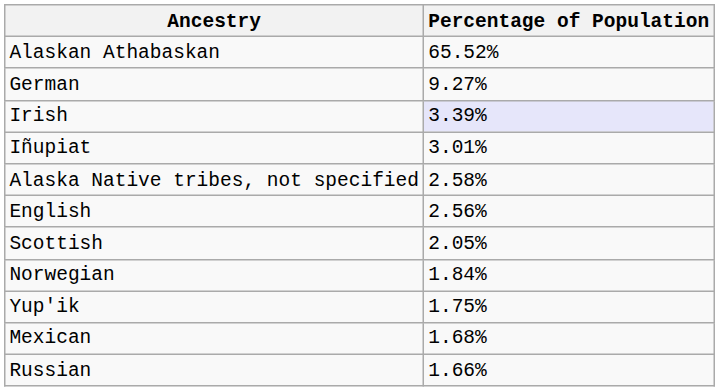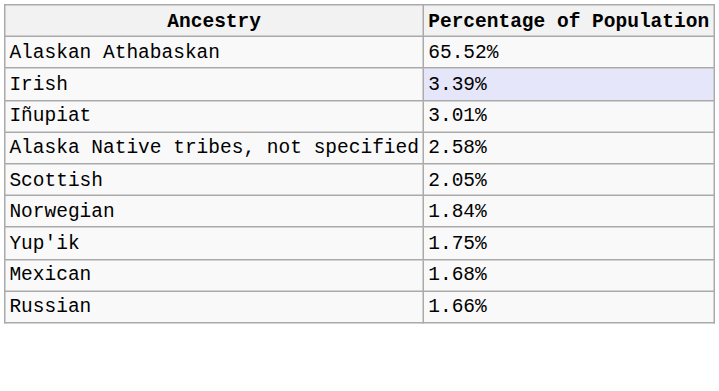- row: German | 9.27%
- row: English | 2.56%
